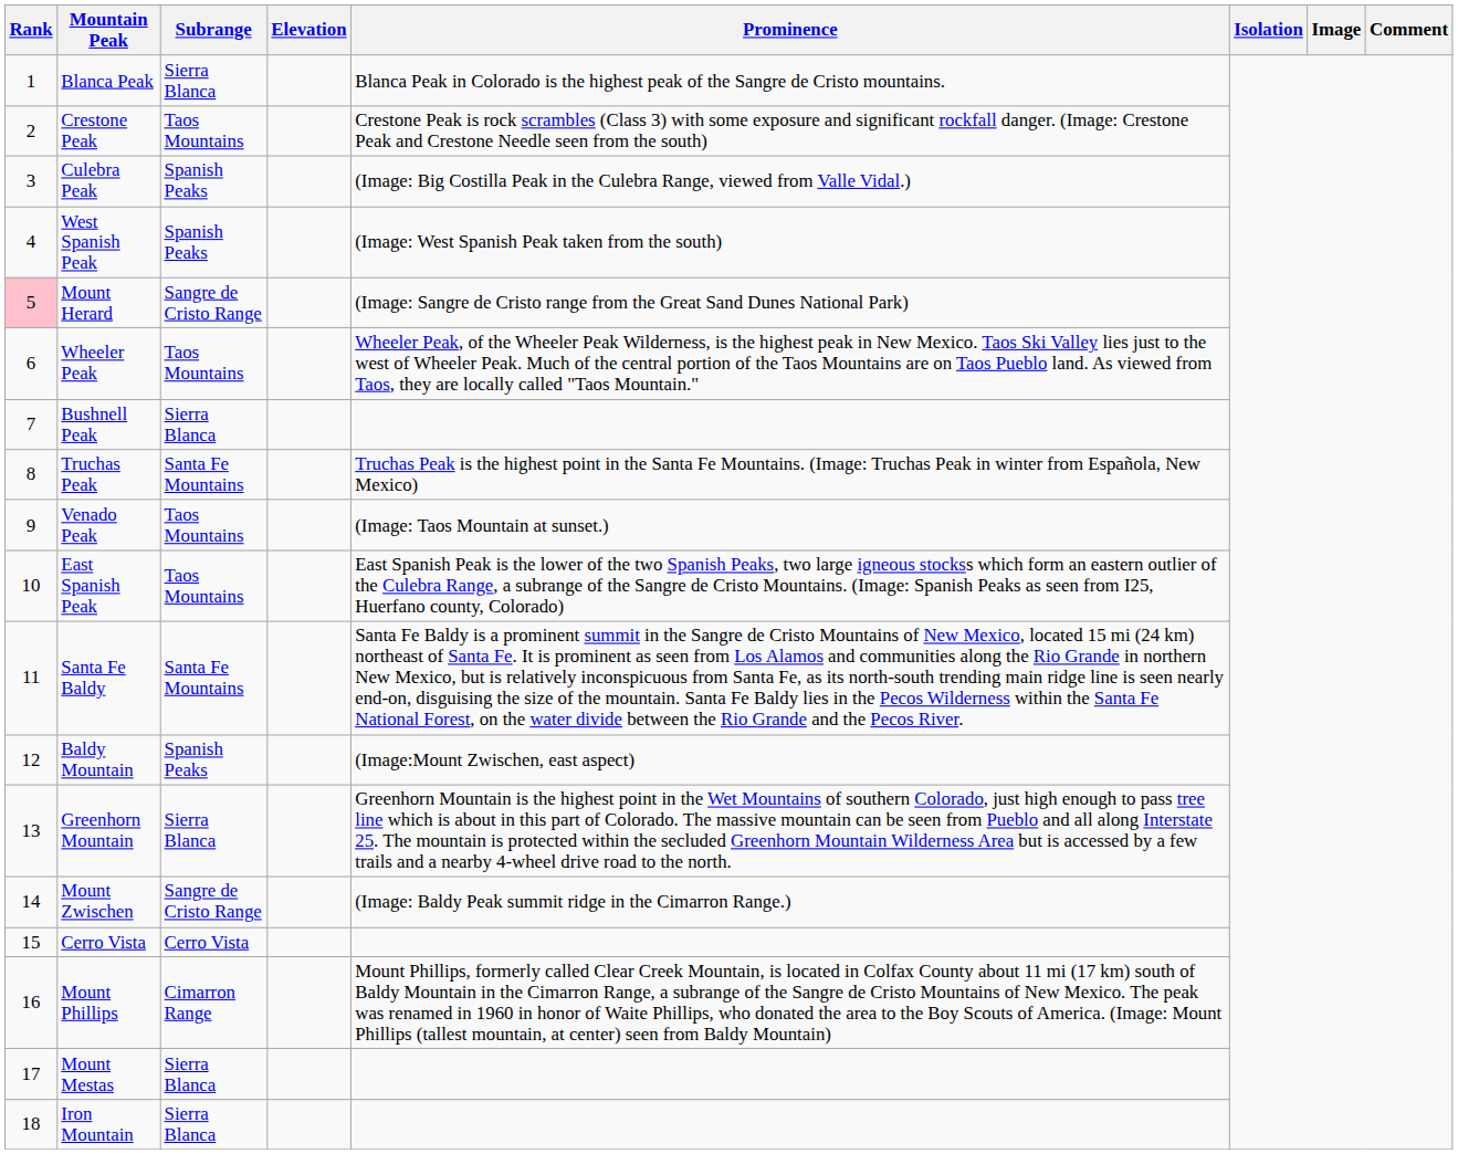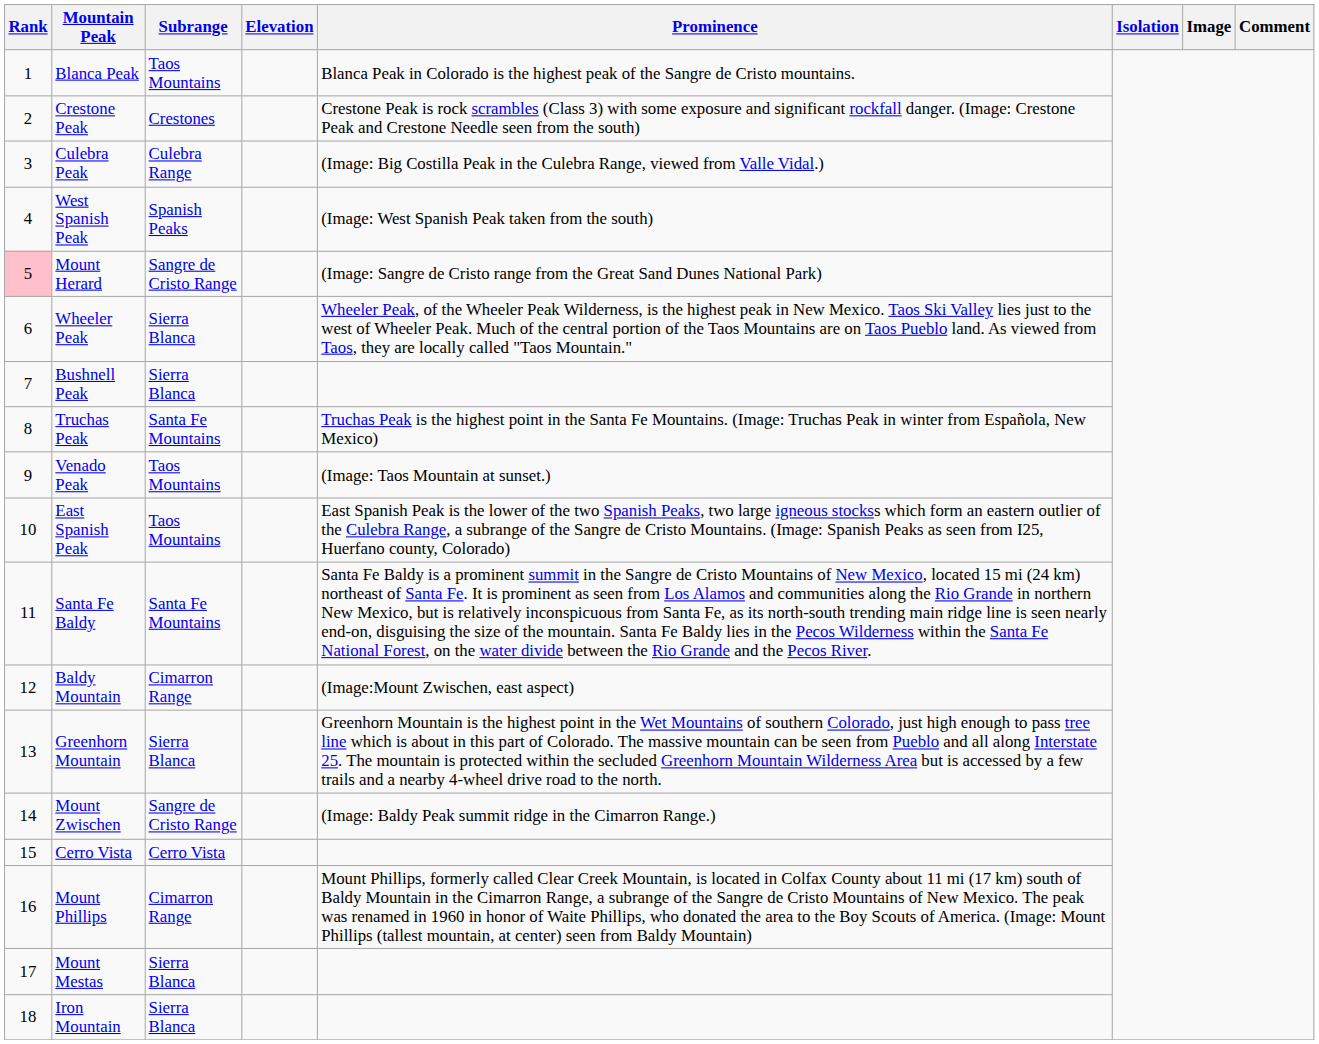Blanca Peak | Subrange: Sierra Blanca -> Taos Mountains
Crestone Peak | Subrange: Taos Mountains -> Crestones
Culebra Peak | Subrange: Spanish Peaks -> Culebra Range
Wheeler Peak | Subrange: Taos Mountains -> Sierra Blanca
Baldy Mountain | Subrange: Spanish Peaks -> Cimarron Range
